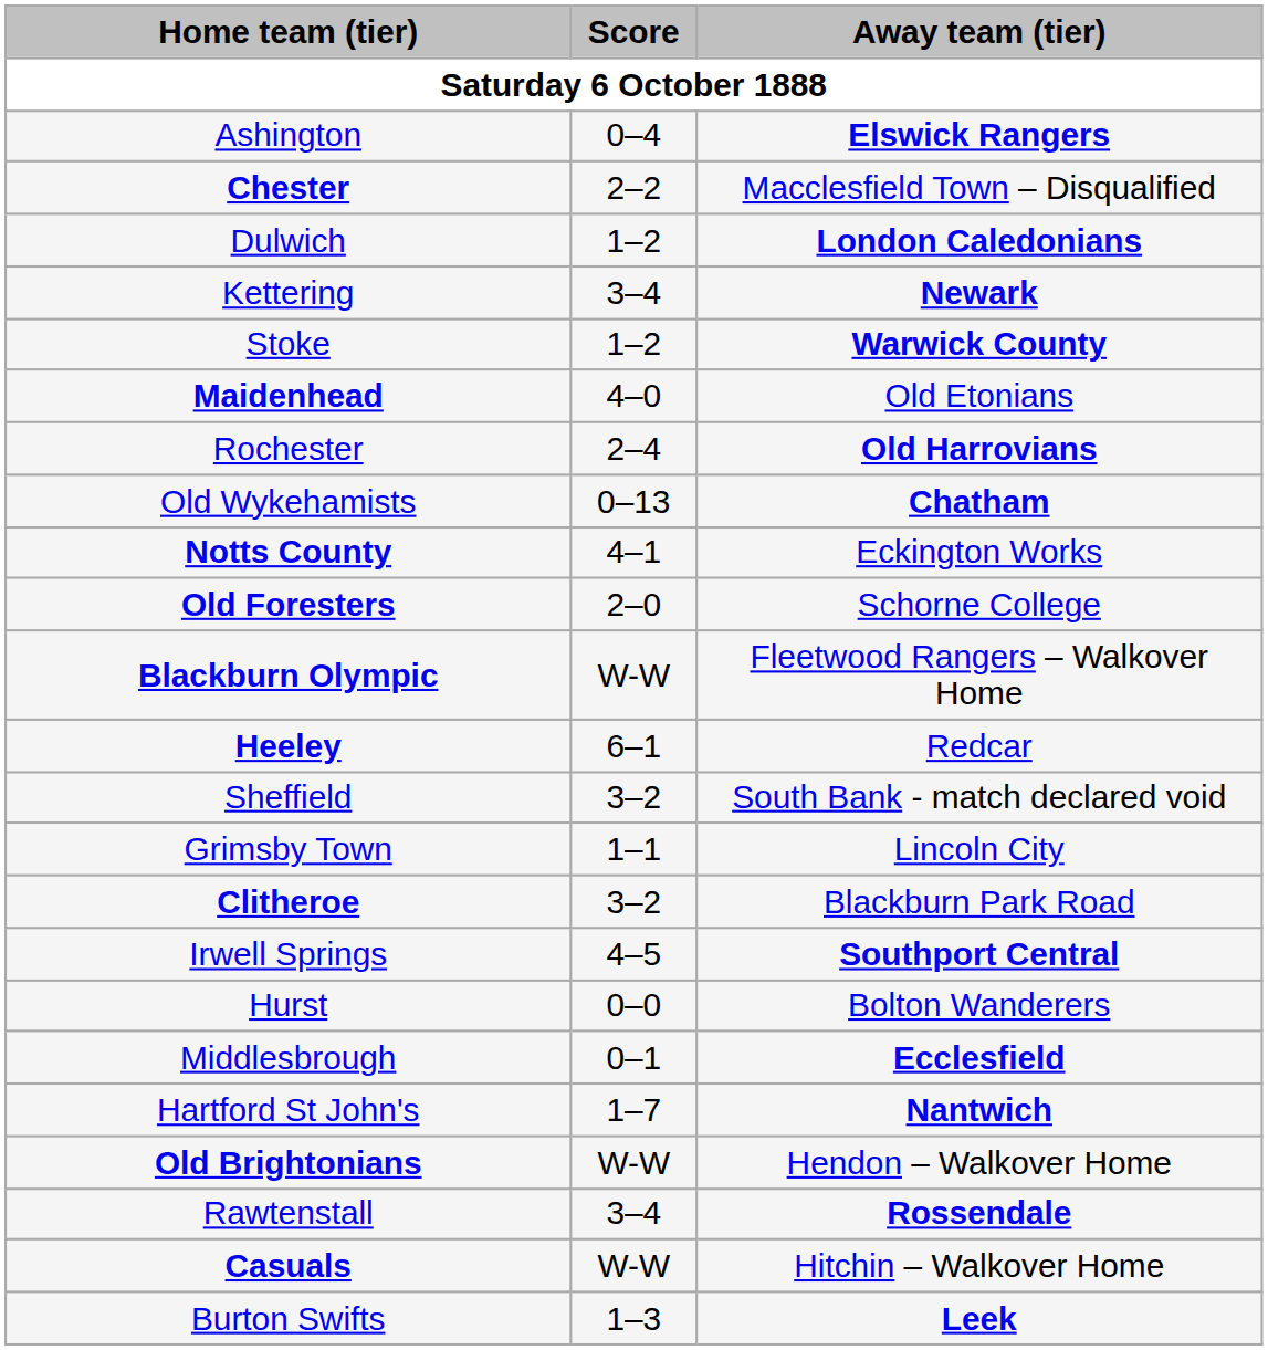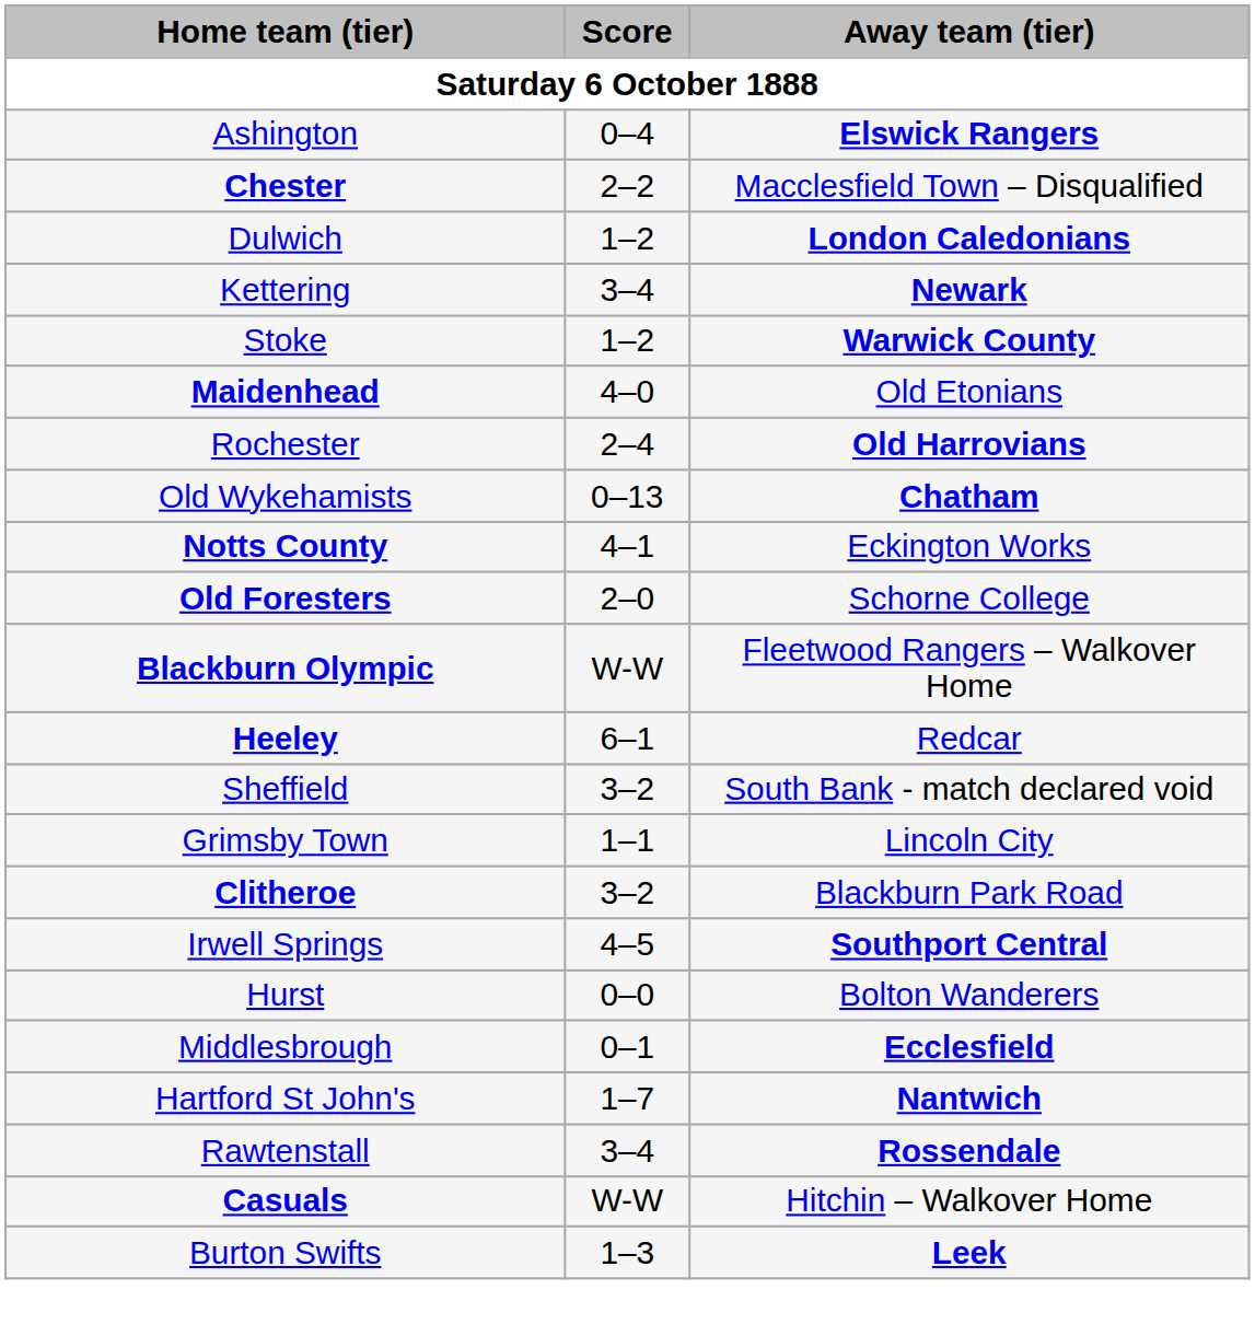- row: Old Brightonians | W-W | Hendon – Walkover Home
